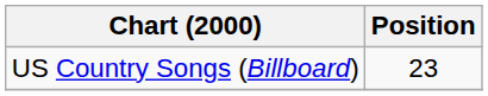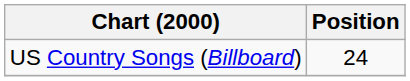US Country Songs (Billboard) | Position: 23 -> 24
